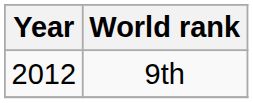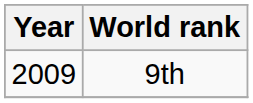9th | Year: 2012 -> 2009
